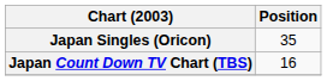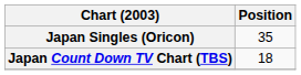Japan Count Down TV Chart (TBS) | Position: 16 -> 18
